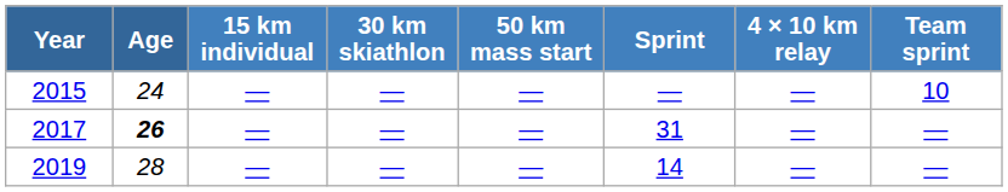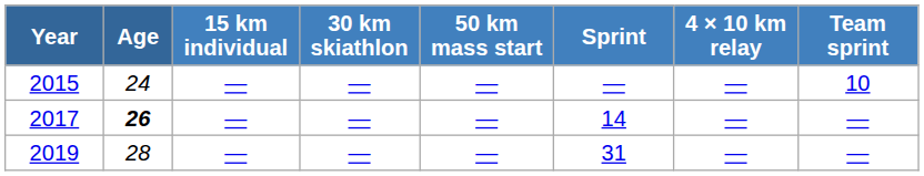2017 | Sprint: 31 -> 14
2019 | Sprint: 14 -> 31
